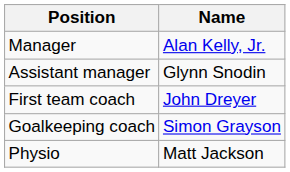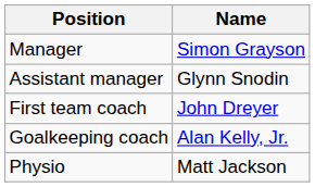Manager | Name: Alan Kelly, Jr. -> Simon Grayson
Goalkeeping coach | Name: Simon Grayson -> Alan Kelly, Jr.
